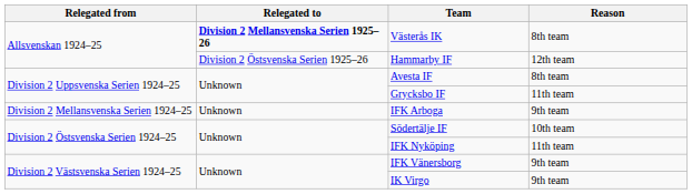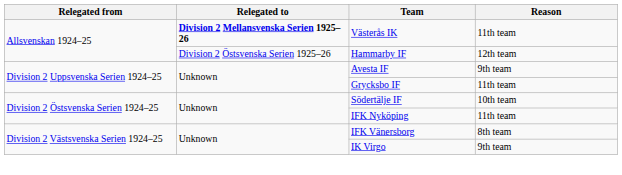Västerås IK | Reason: 8th team -> 11th team
Avesta IF | Reason: 8th team -> 9th team
- row: Division 2 Mellansvenska Serien 1924–25 | Unknown | IFK Arboga | 9th team
IFK Vänersborg | Reason: 9th team -> 8th team
